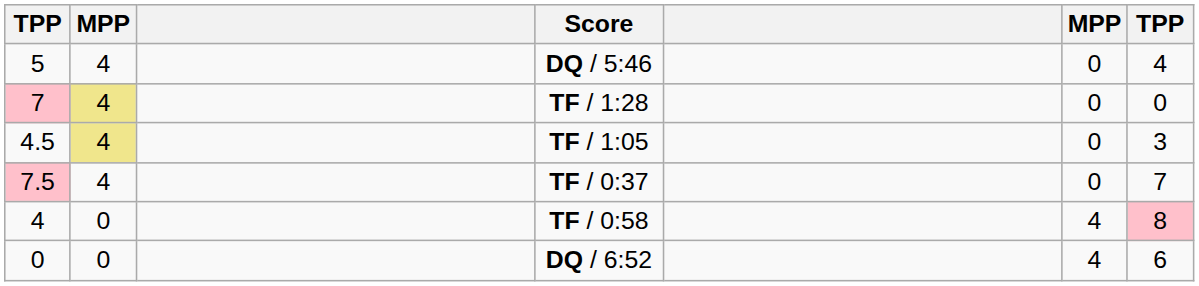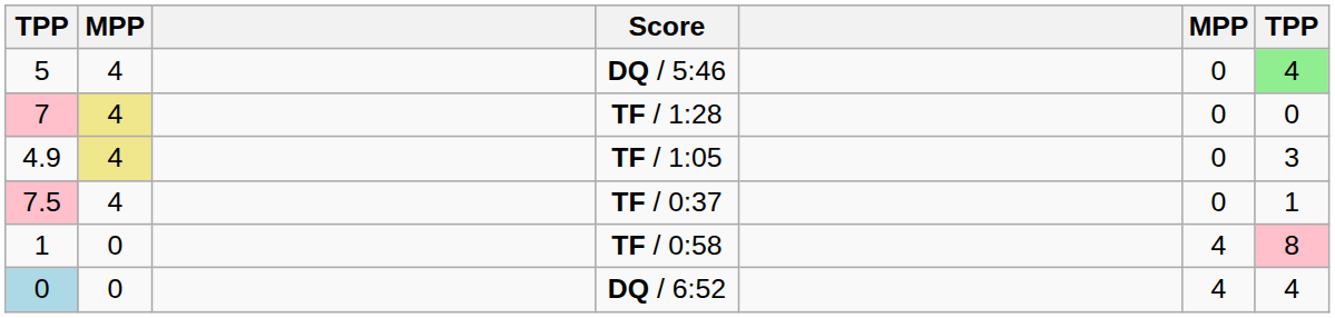DQ / 5:46 | column 7: no background -> lightgreen background
TF / 1:05 | column 1: 4.5 -> 4.9
TF / 0:37 | column 7: 7 -> 1
TF / 0:58 | column 1: 4 -> 1
DQ / 6:52 | column 1: no background -> lightblue background
DQ / 6:52 | column 7: 6 -> 4
